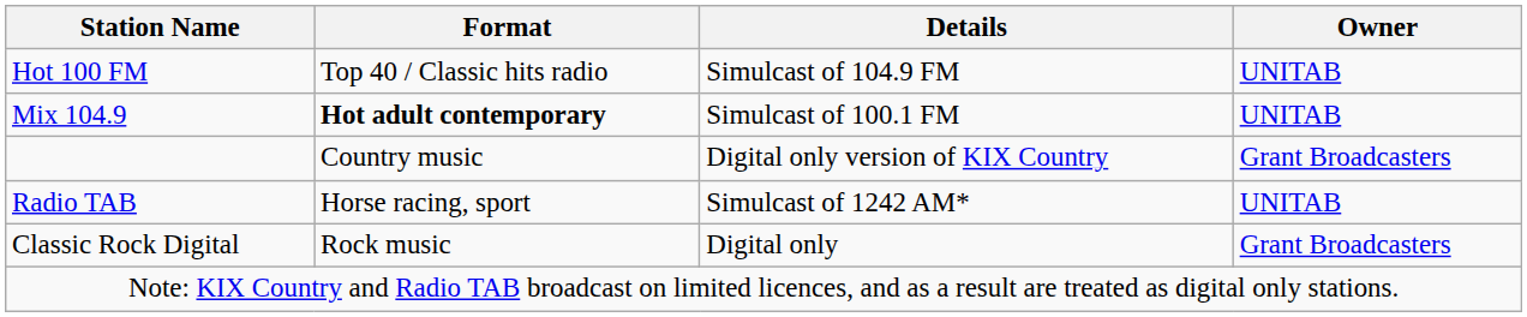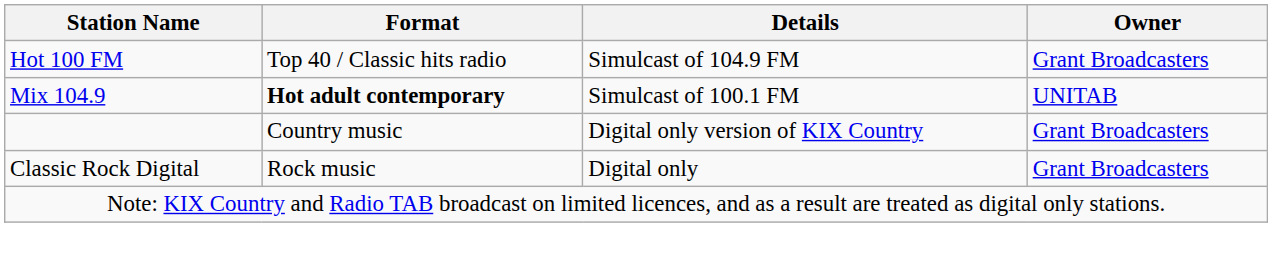Hot 100 FM | Owner: UNITAB -> Grant Broadcasters
- row: Radio TAB | Horse racing, sport | Simulcast of 1242 AM* | UNITAB
